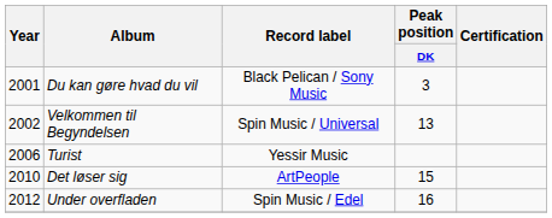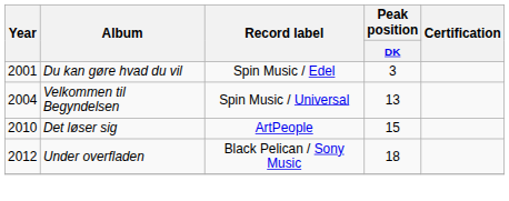Du kan gøre hvad du vil | Record label: Black Pelican / Sony Music -> Spin Music / Edel
Velkommen til Begyndelsen | Year: 2002 -> 2004
- row: 2006 | Turist | Yessir Music
Under overfladen | Record label: Spin Music / Edel -> Black Pelican / Sony Music
Under overfladen | Peak position / DK: 16 -> 18
